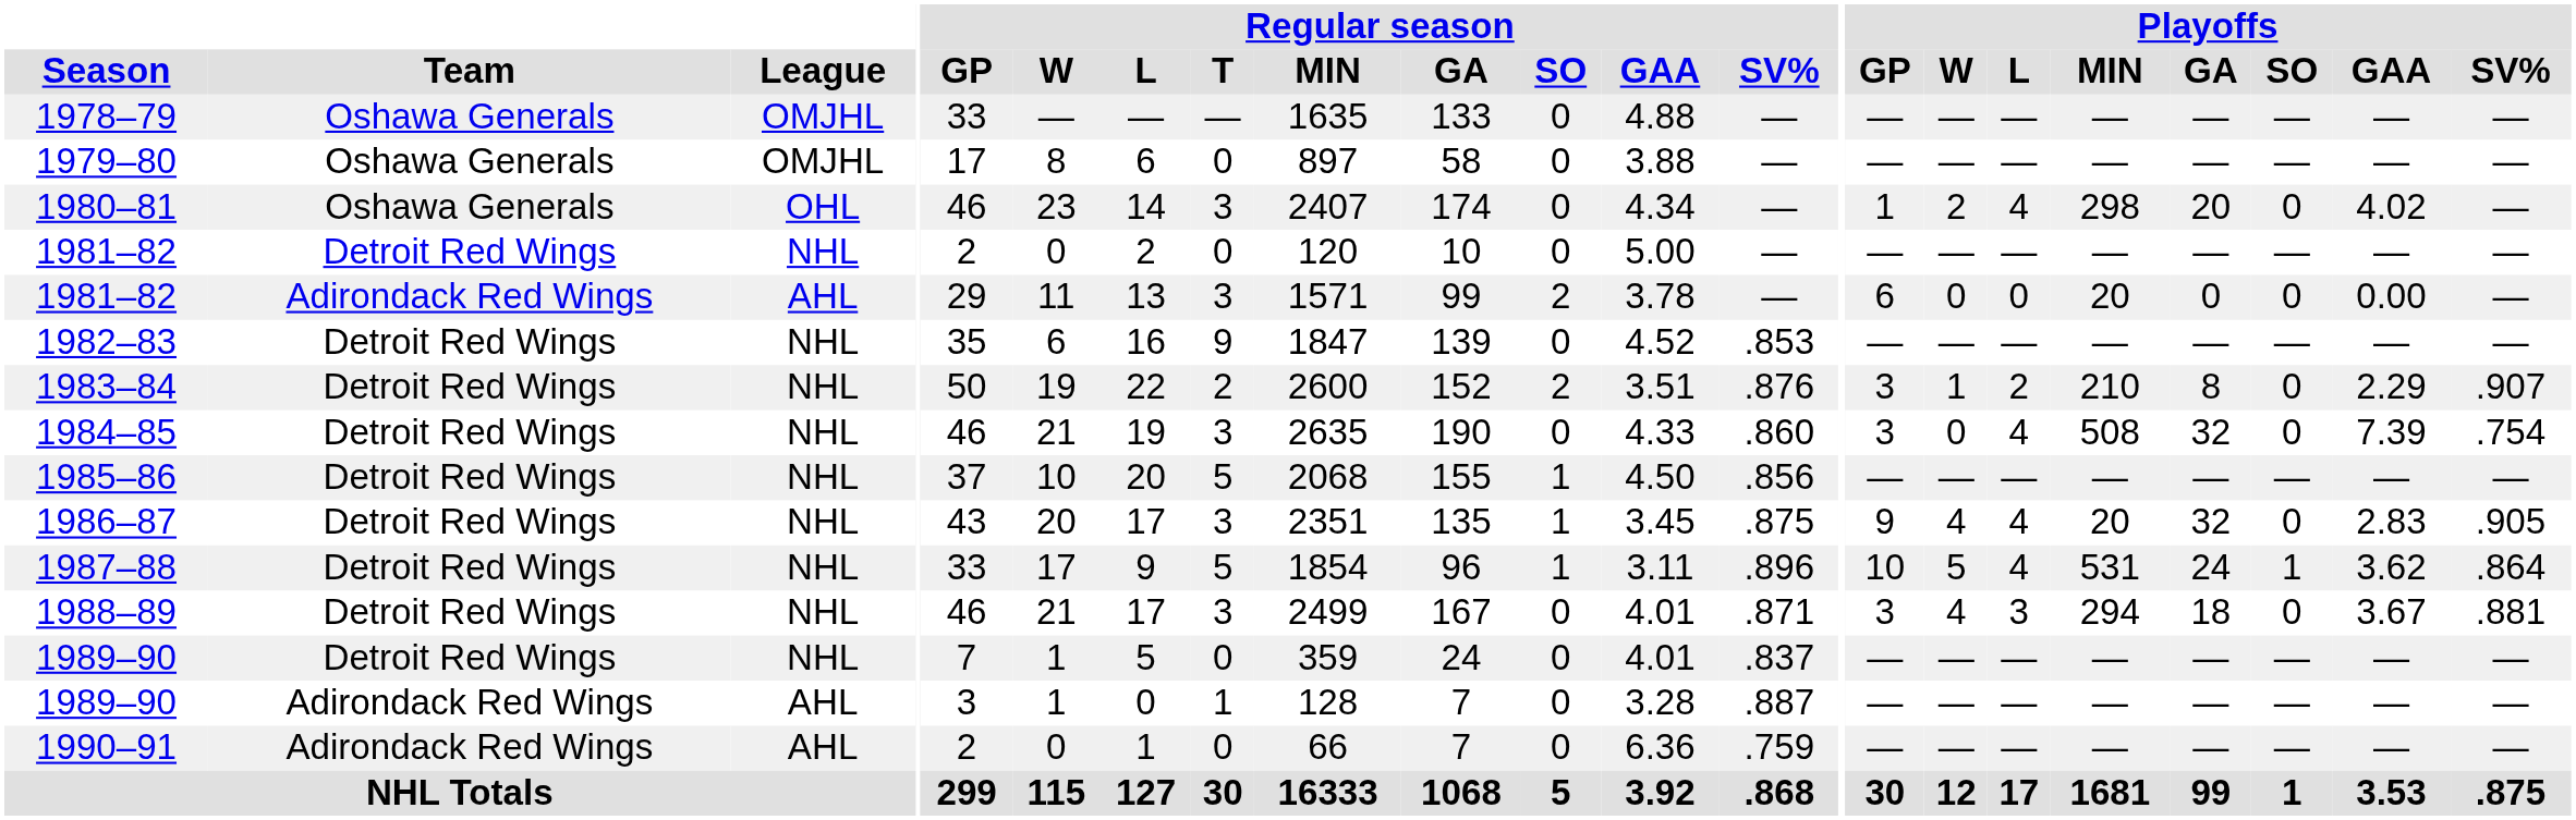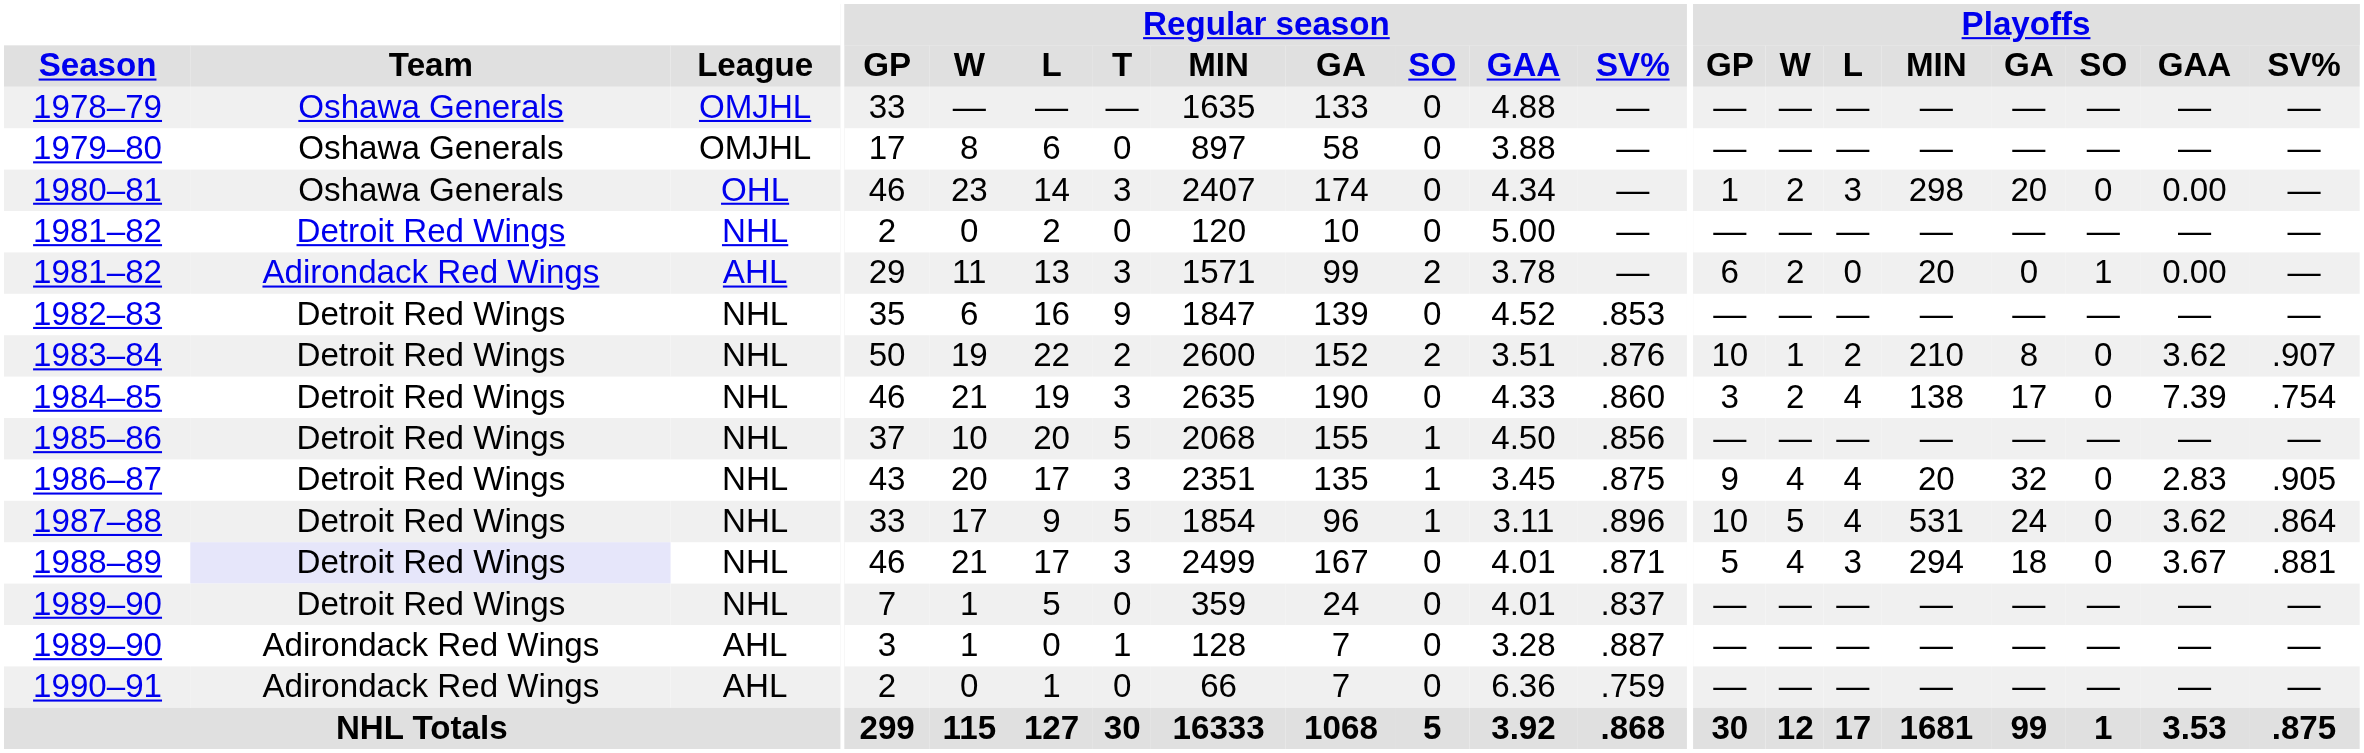1980–81 | Playoffs / L: 4 -> 3
1980–81 | Playoffs / GAA: 4.02 -> 0.00
1981–82 / AHL | Playoffs / W: 0 -> 2
1981–82 / AHL | Playoffs / SO: 0 -> 1
1983–84 | Playoffs / GP: 3 -> 10
1983–84 | Playoffs / GAA: 2.29 -> 3.62
1984–85 | Playoffs / W: 0 -> 2
1984–85 | Playoffs / MIN: 508 -> 138
1984–85 | Playoffs / GA: 32 -> 17
1987–88 | Playoffs / SO: 1 -> 0
1988–89 | Team: no background -> lavender background
1988–89 | Playoffs / GP: 3 -> 5
